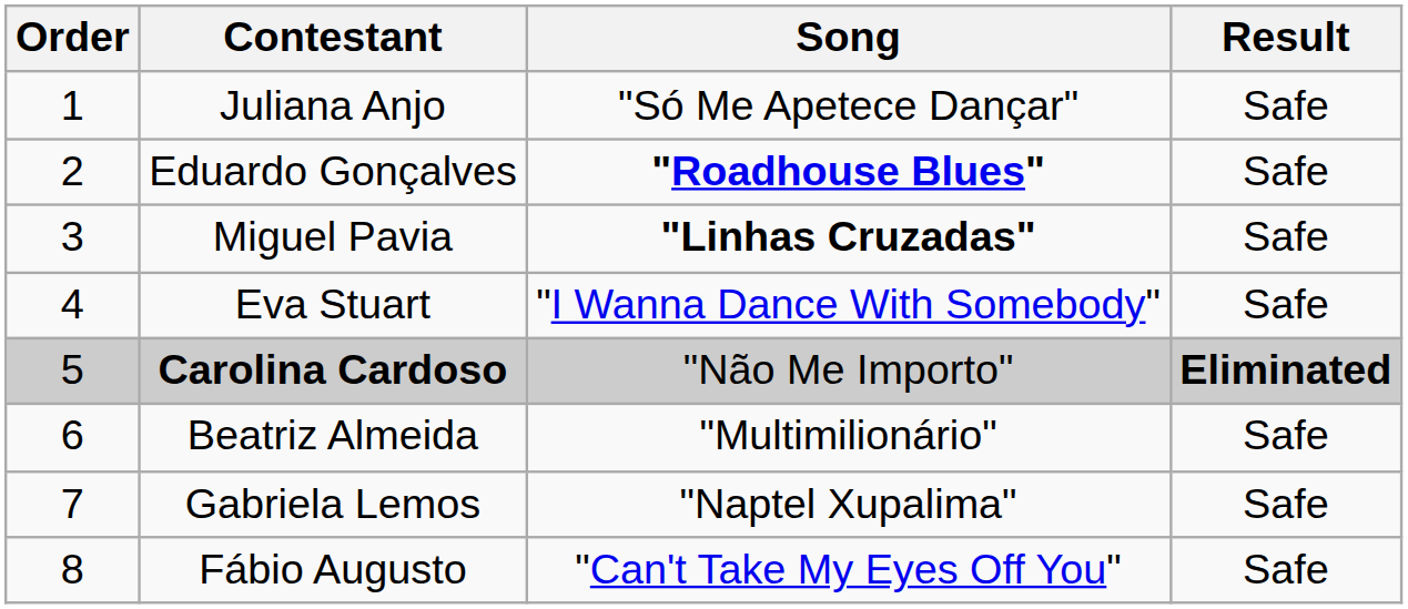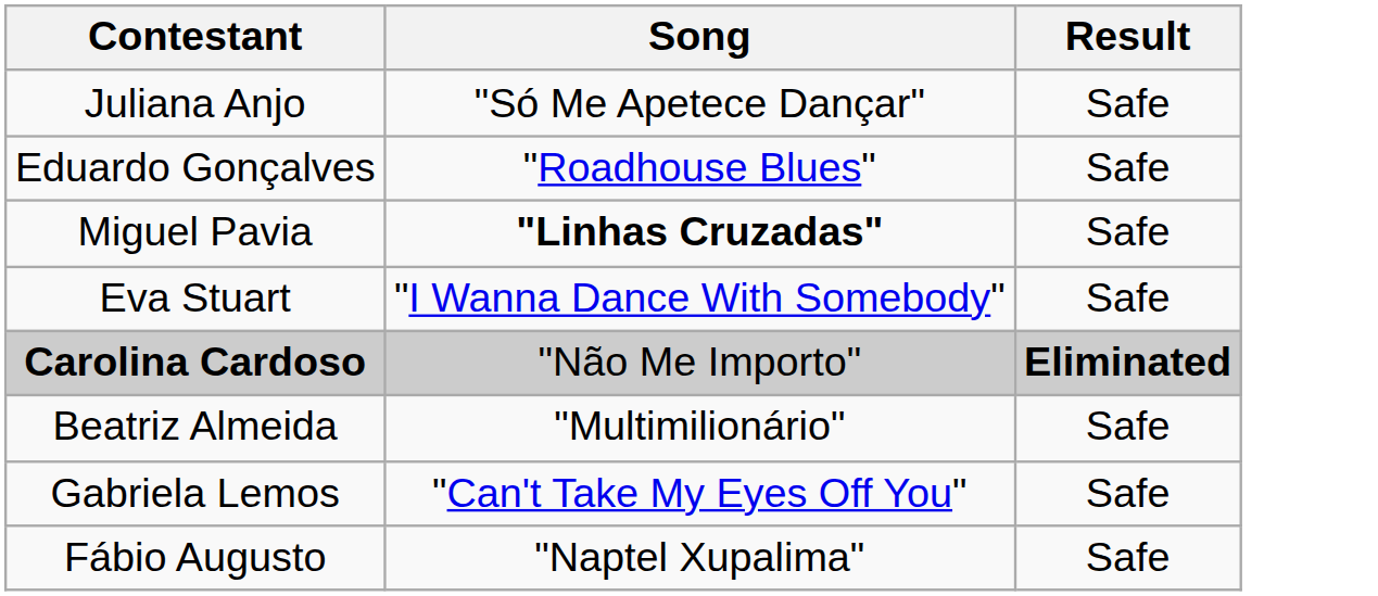- column: Order | 1 | 2 | 3 | 4 | 5 | 6 | 7 | 8
Eduardo Gonçalves | Song: bold -> normal
Gabriela Lemos | Song: "Naptel Xupalima" -> "Can't Take My Eyes Off You"
Fábio Augusto | Song: "Can't Take My Eyes Off You" -> "Naptel Xupalima"
